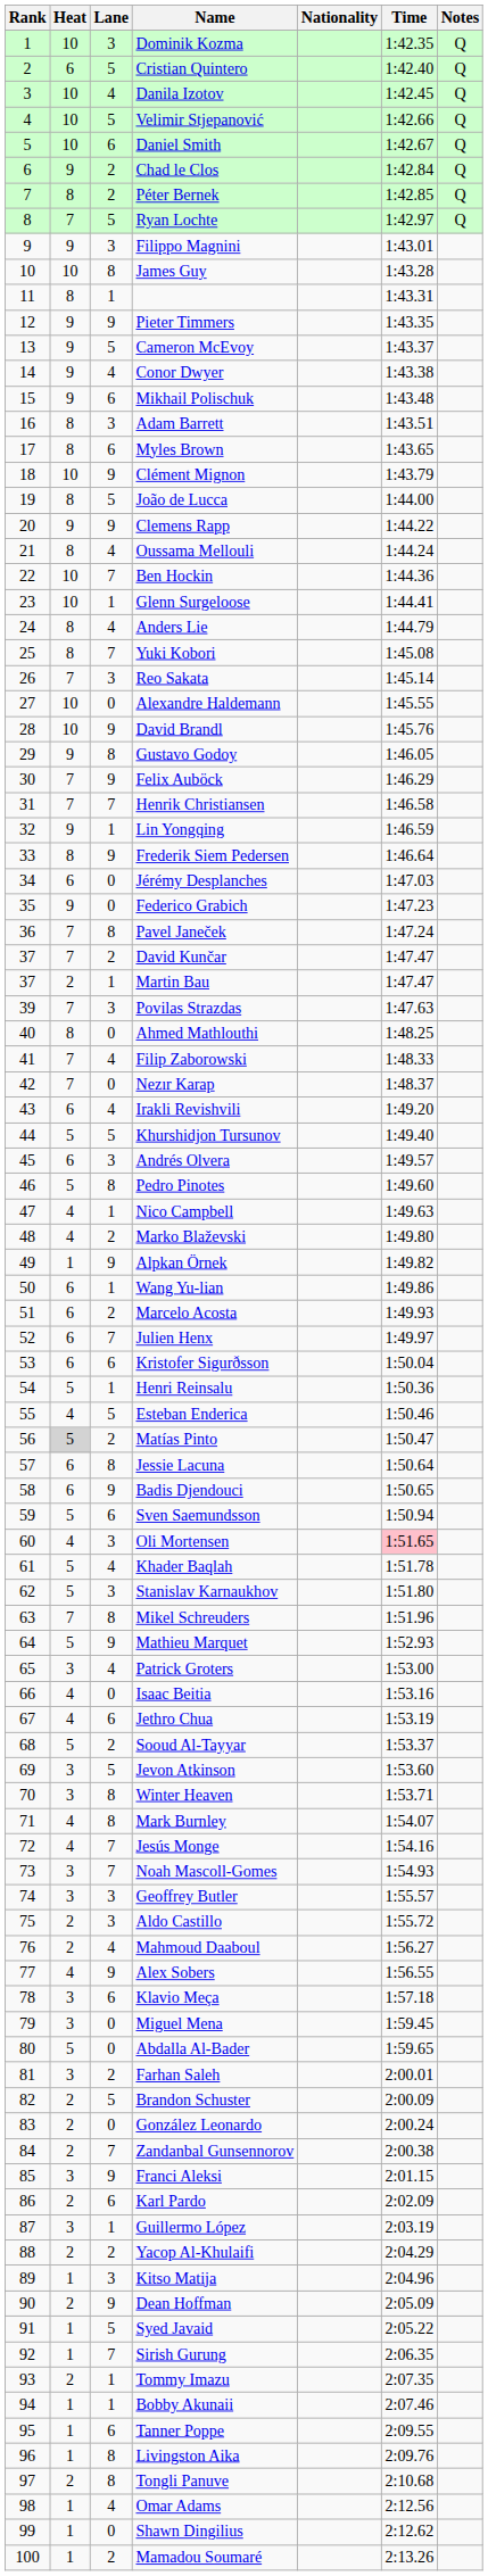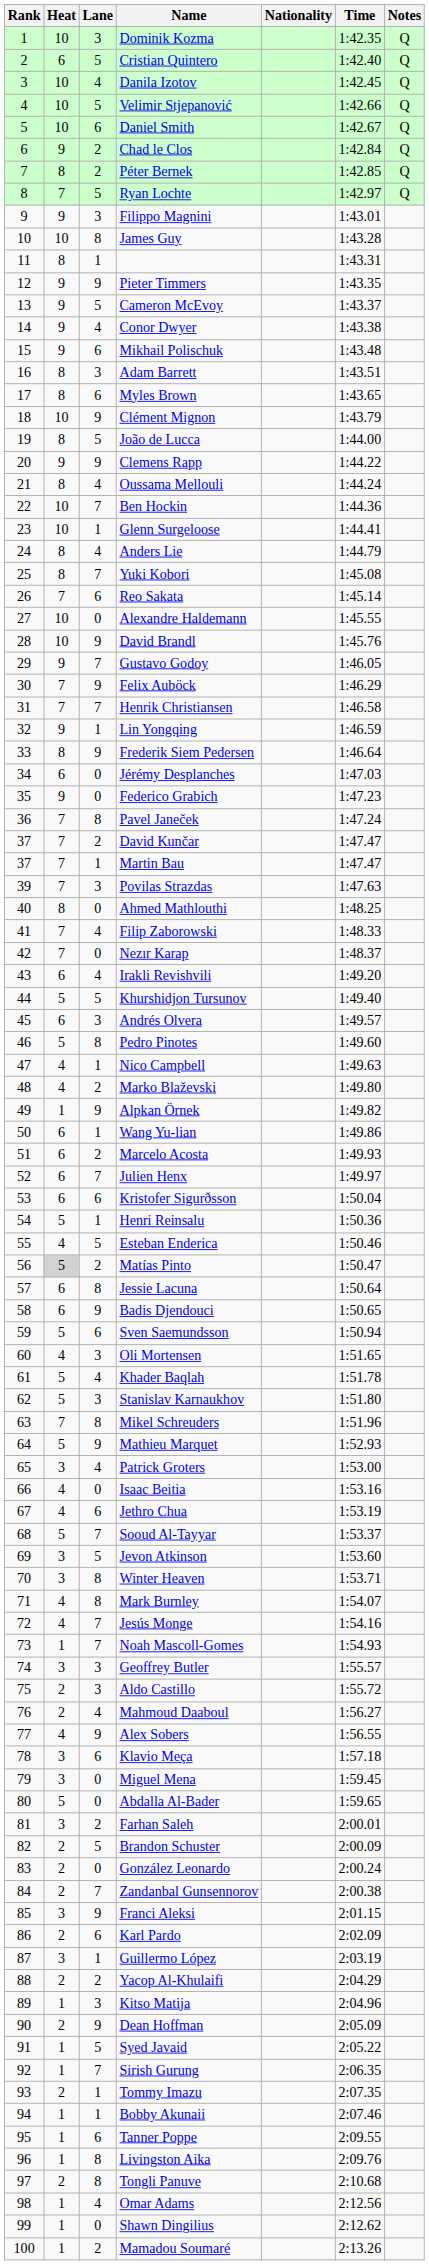Reo Sakata | Lane: 3 -> 6
Gustavo Godoy | Lane: 8 -> 7
Martin Bau | Heat: 2 -> 7
Oli Mortensen | Time: pink background -> no background
Sooud Al-Tayyar | Lane: 2 -> 7
Noah Mascoll-Gomes | Heat: 3 -> 1
